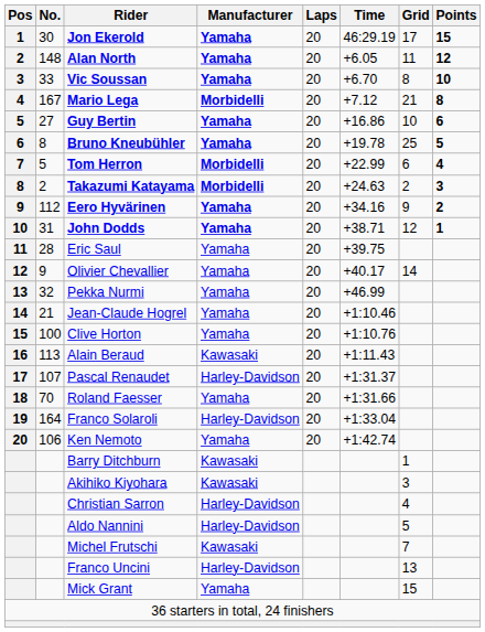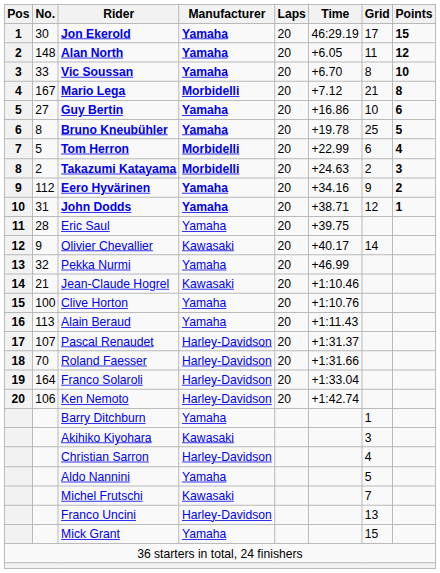Olivier Chevallier | Manufacturer: Yamaha -> Kawasaki
Jean-Claude Hogrel | Manufacturer: Yamaha -> Kawasaki
Alain Beraud | Manufacturer: Kawasaki -> Yamaha
Roland Faesser | Manufacturer: Yamaha -> Harley-Davidson
Ken Nemoto | Manufacturer: Yamaha -> Harley-Davidson
Barry Ditchburn | Manufacturer: Kawasaki -> Yamaha
Aldo Nannini | Manufacturer: Harley-Davidson -> Yamaha
